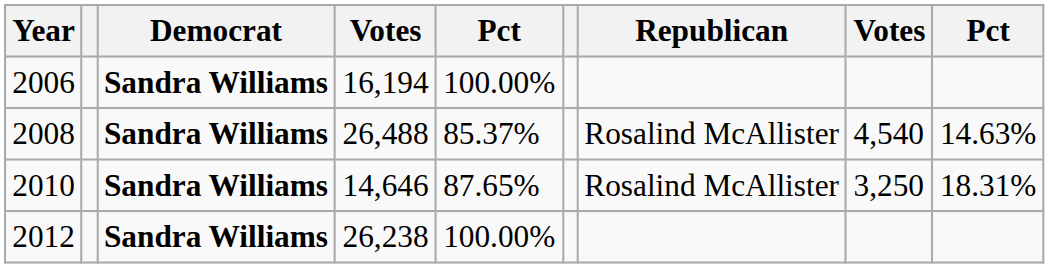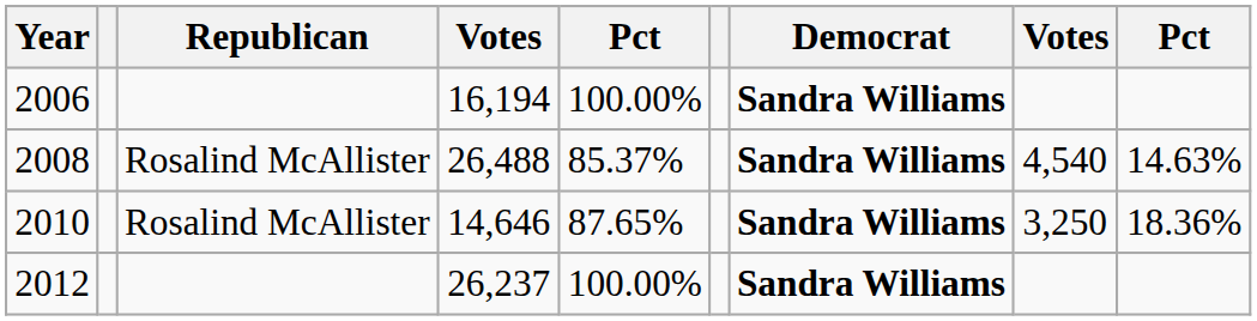columns swapped: Democrat <-> Republican
2010 | column 9: 18.31% -> 18.36%
2012 | column 4: 26,238 -> 26,237
